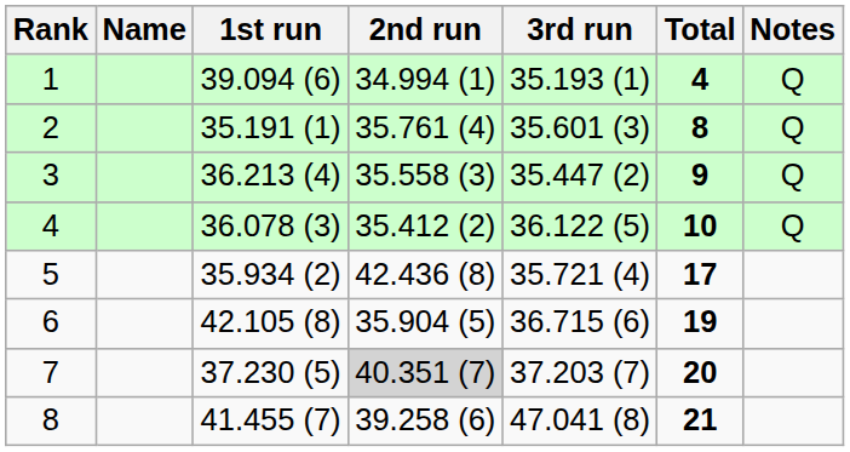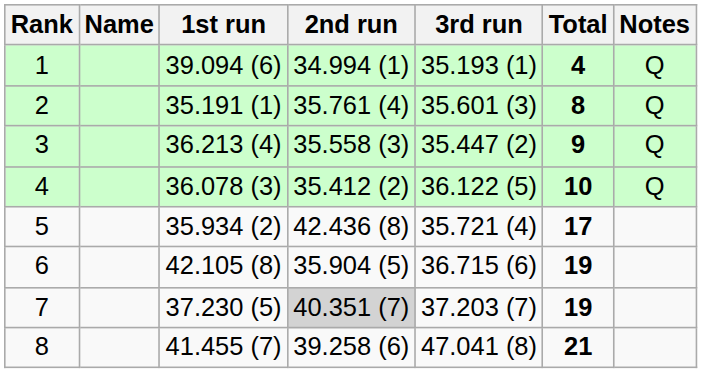7 | Total: 20 -> 19
